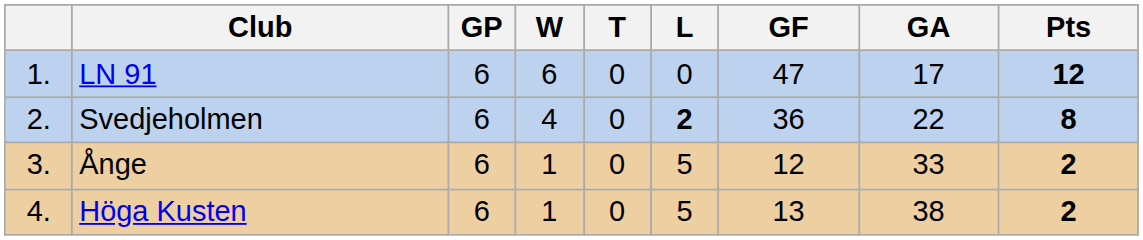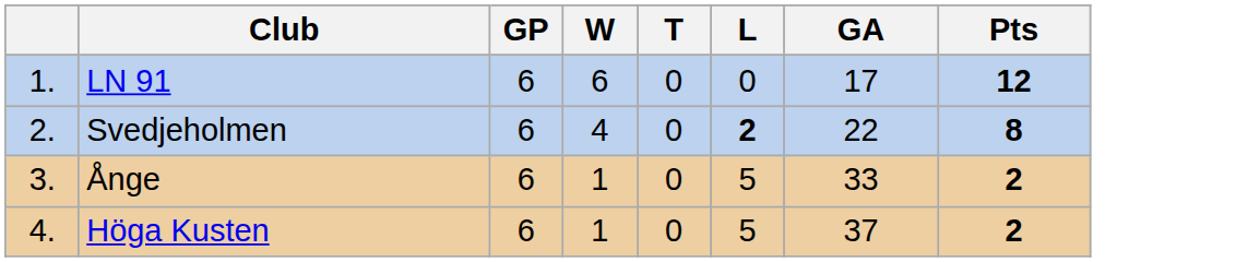- column: GF | 47 | 36 | 12 | 13
Höga Kusten | GA: 38 -> 37
